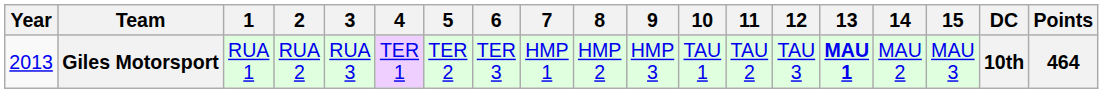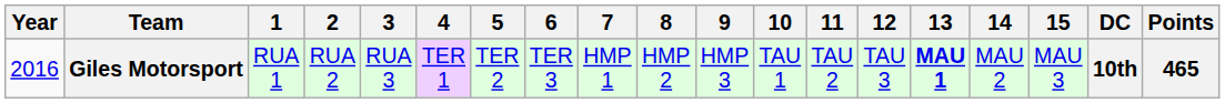Giles Motorsport | Year: 2013 -> 2016
Giles Motorsport | Points: 464 -> 465
